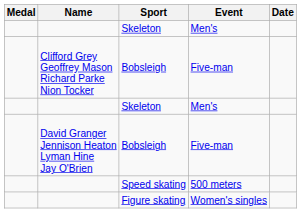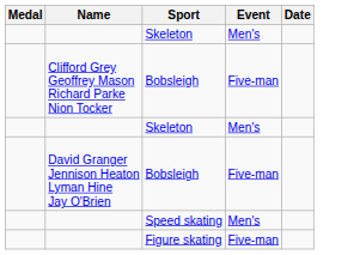Speed skating | Event: 500 meters -> Men's
Figure skating | Event: Women's singles -> Five-man
